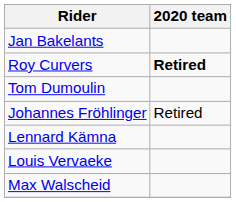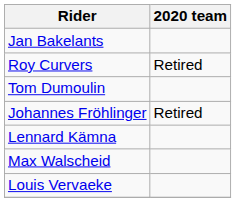Roy Curvers | 2020 team: bold -> normal
rows swapped: Louis Vervaeke <-> Max Walscheid
